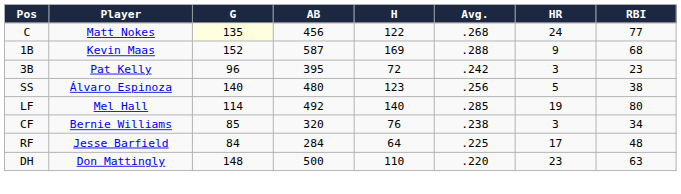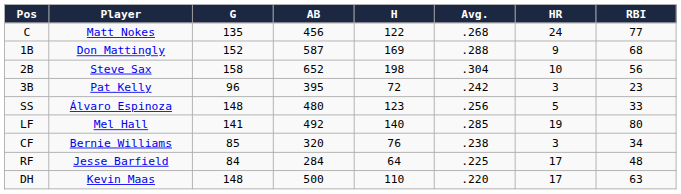C | G: lightyellow background -> no background
1B | Player: Kevin Maas -> Don Mattingly
+ row: 2B | Steve Sax | 158 | 652 | 198 | .304 | 10 | 56
SS | G: 140 -> 148
SS | RBI: 38 -> 33
LF | G: 114 -> 141
DH | Player: Don Mattingly -> Kevin Maas
DH | HR: 23 -> 17
